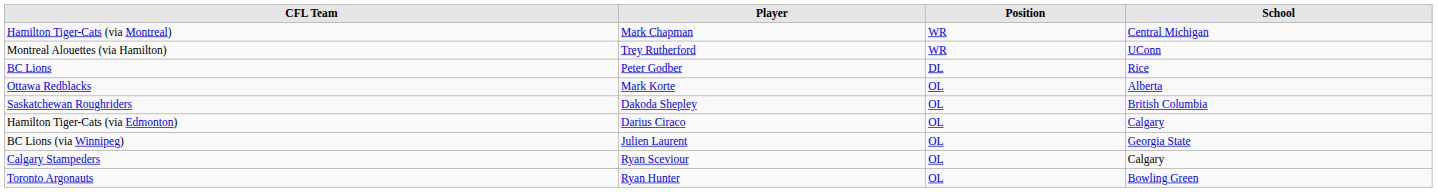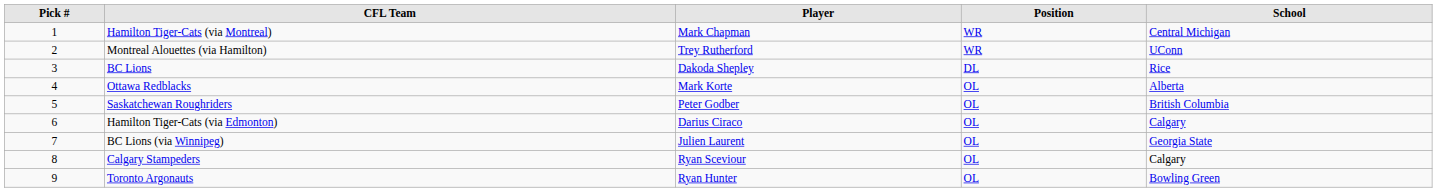+ column: Pick # | 1 | 2 | 3 | 4 | 5 | 6 | 7 | 8 | 9
BC Lions | Player: Peter Godber -> Dakoda Shepley
Saskatchewan Roughriders | Player: Dakoda Shepley -> Peter Godber
